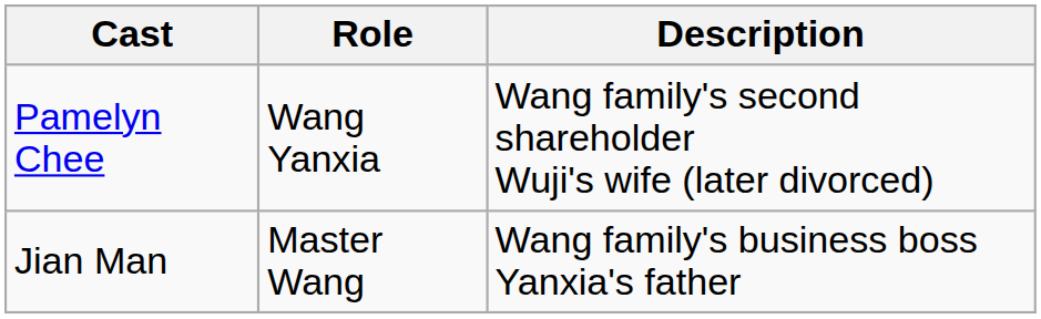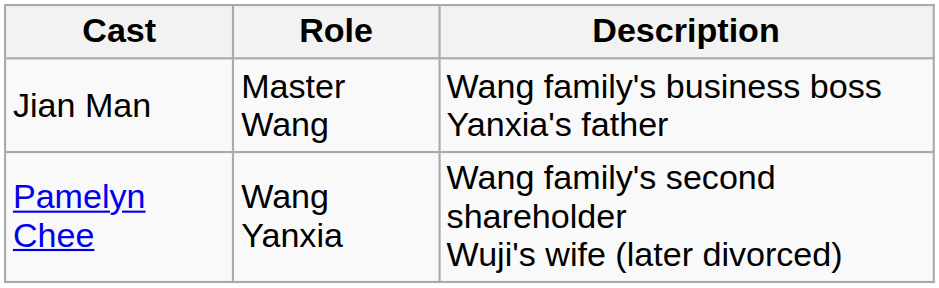rows swapped: Pamelyn Chee <-> Jian Man
